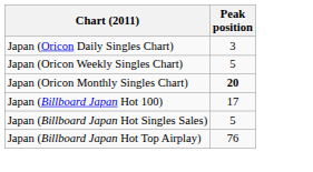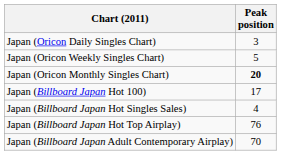Japan (Billboard Japan Hot Singles Sales) | Peak position: 5 -> 4
+ row: Japan (Billboard Japan Adult Contemporary Airplay) | 70
